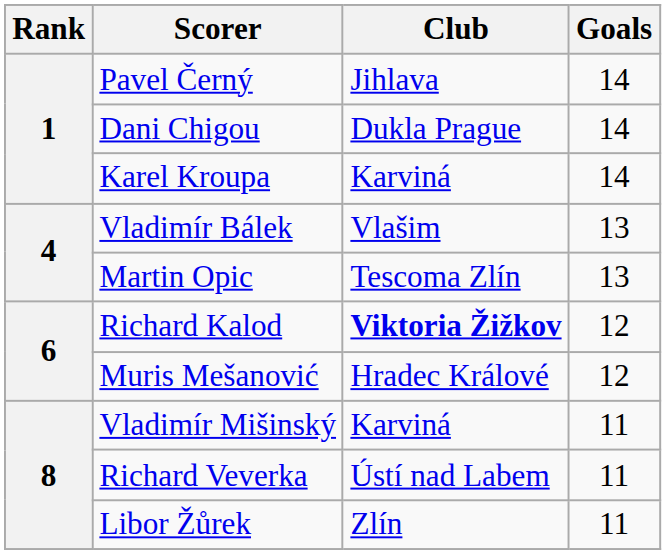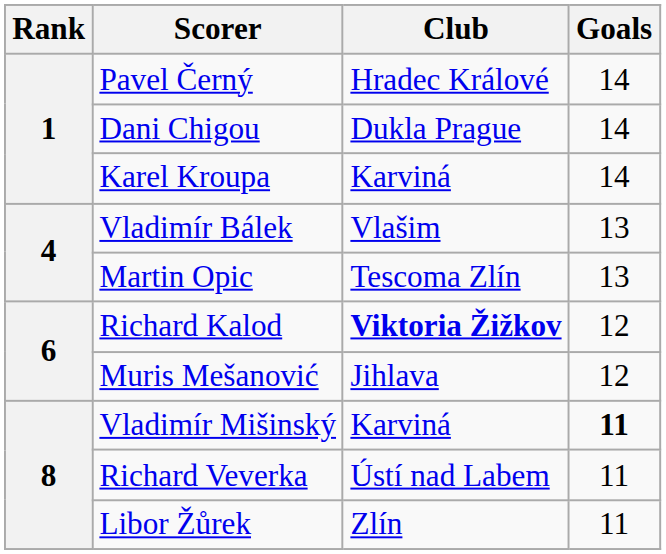Pavel Černý | Club: Jihlava -> Hradec Králové
Muris Mešanović | Club: Hradec Králové -> Jihlava
Vladimír Mišinský | Goals: normal -> bold
